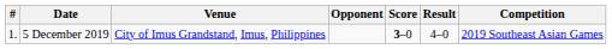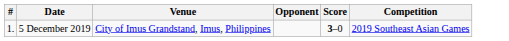- column: Result | 4–0
